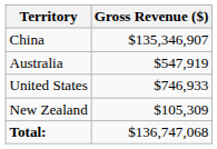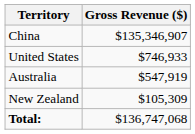rows swapped: United States <-> Australia
